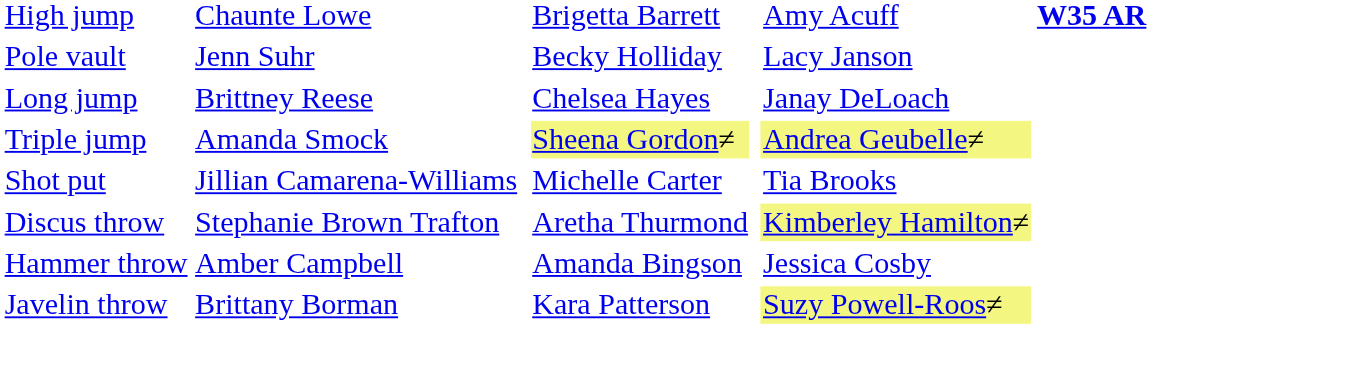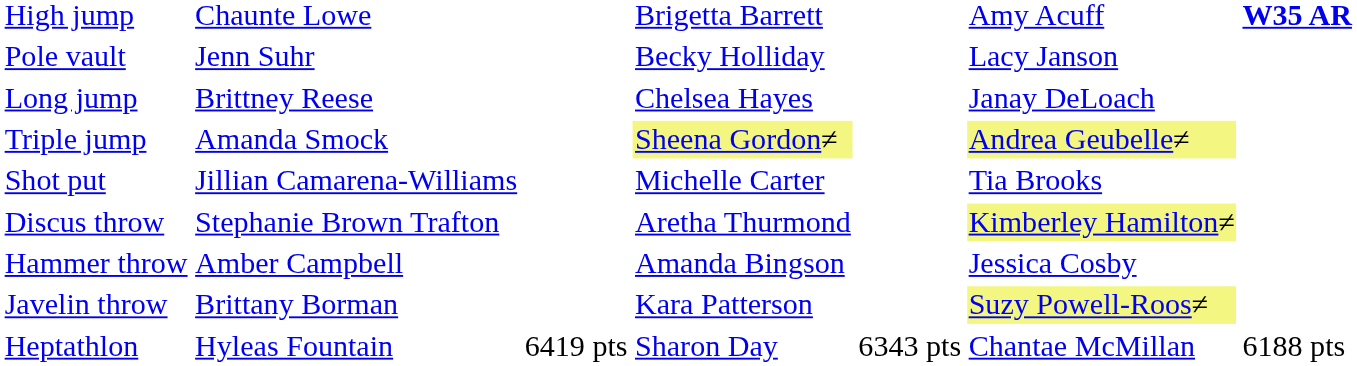+ row: Heptathlon | Hyleas Fountain | 6419 pts | Sharon Day | 6343 pts | Chantae McMillan | 6188 pts
